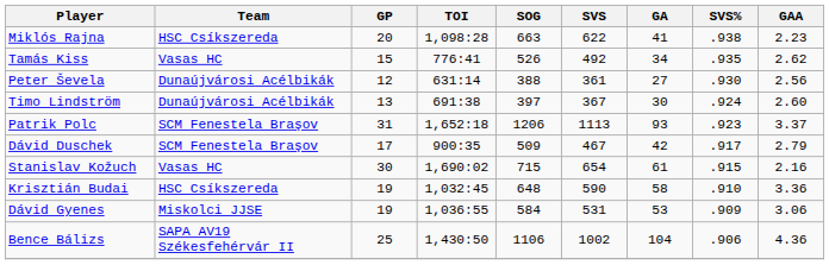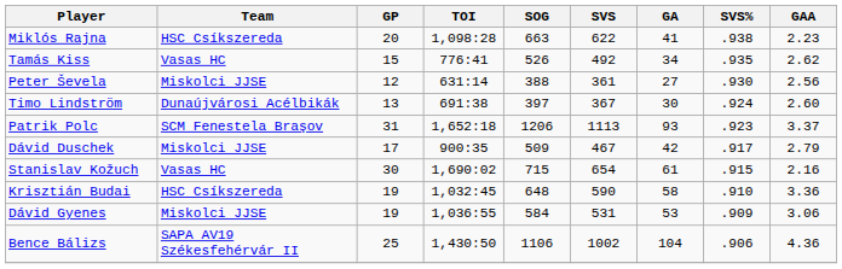Peter Ševela | Team: Dunaújvárosi Acélbikák -> Miskolci JJSE
Dávid Duschek | Team: SCM Fenestela Braşov -> Miskolci JJSE
